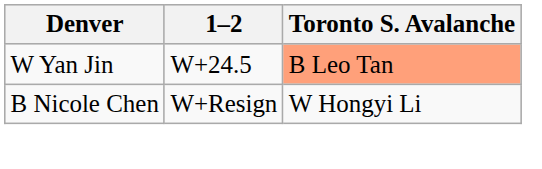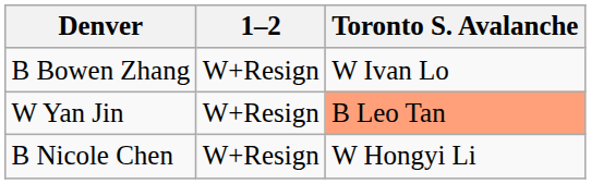+ row: B Bowen Zhang | W+Resign | W Ivan Lo
W Yan Jin | 1–2: W+24.5 -> W+Resign
